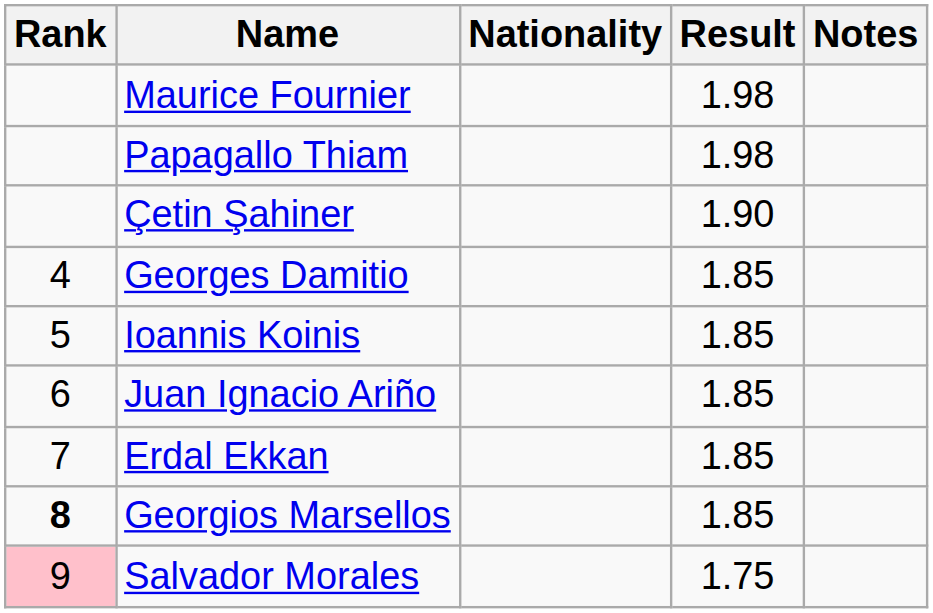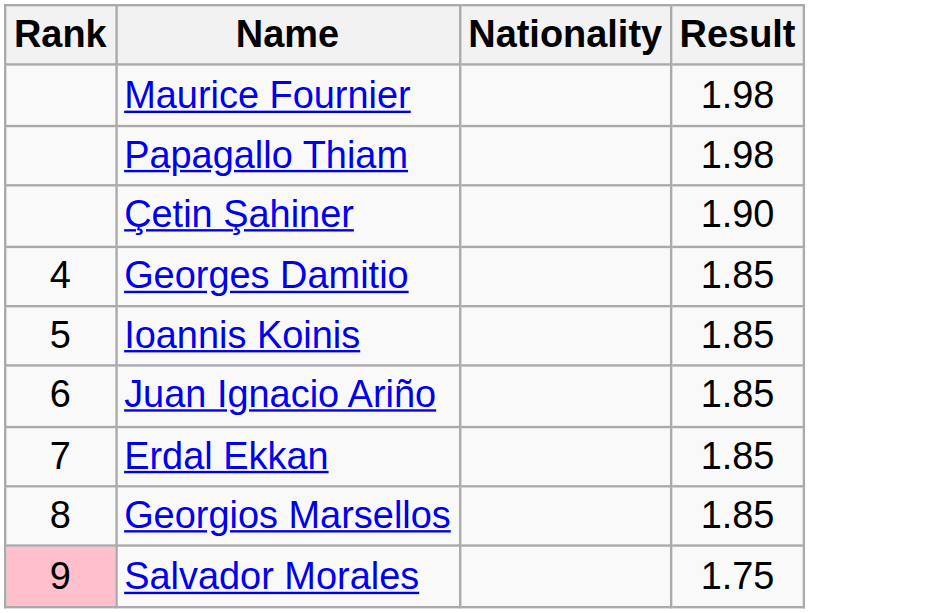- column: Notes
Georgios Marsellos | Rank: bold -> normal
